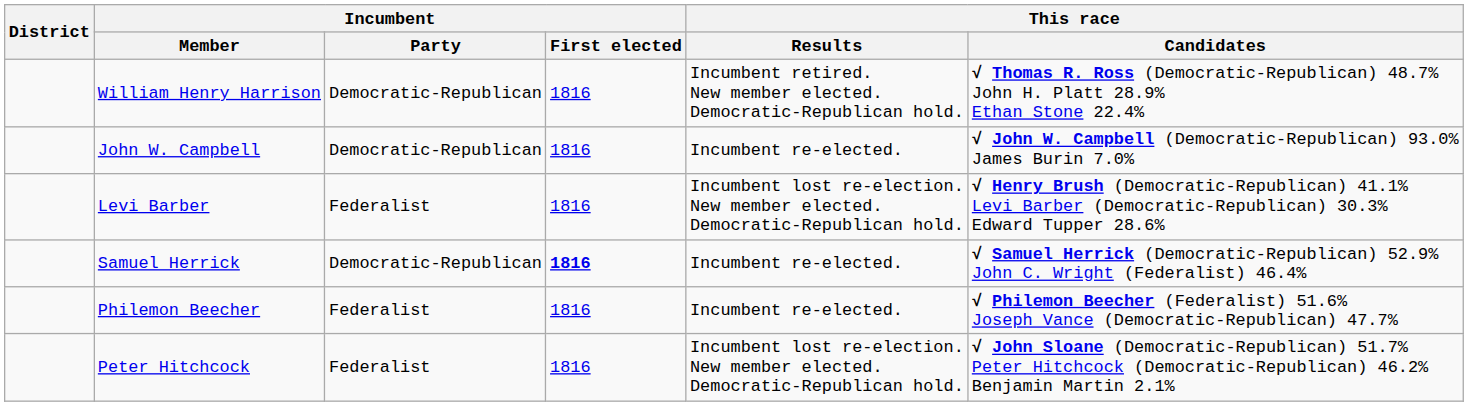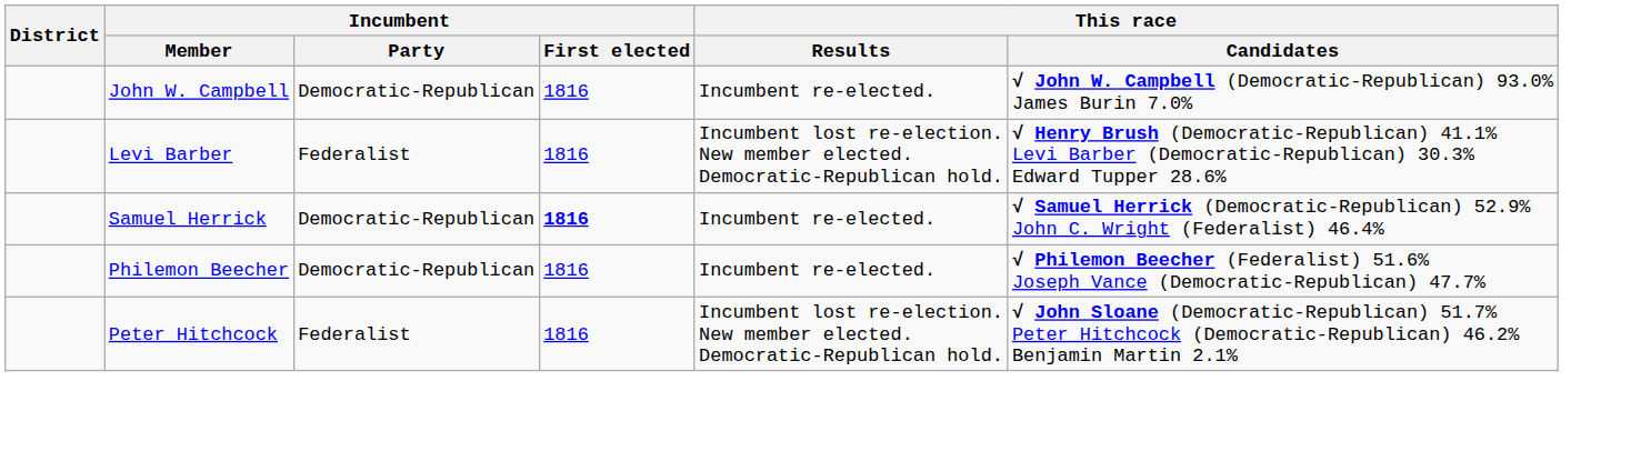- row: William Henry Harrison | Democratic-Republican | 1816 | Incumbent retired. New member elected. Democratic-Republican hold. | √ Thomas R. Ross (Democratic-Republican) 48.7% John H. Platt 28.9% Ethan Stone 22.4%
Philemon Beecher | Incumbent / Party: Federalist -> Democratic-Republican
